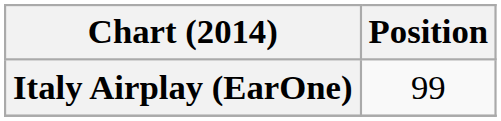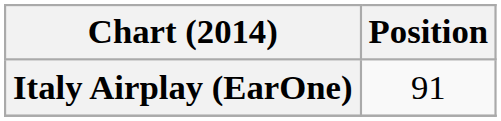Italy Airplay (EarOne) | Position: 99 -> 91
